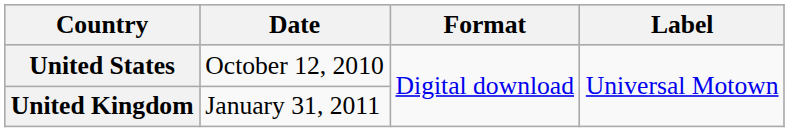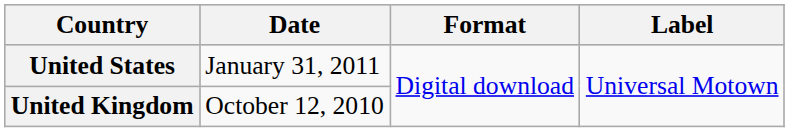United States | Date: October 12, 2010 -> January 31, 2011
United Kingdom | Date: January 31, 2011 -> October 12, 2010
